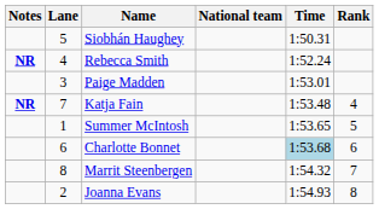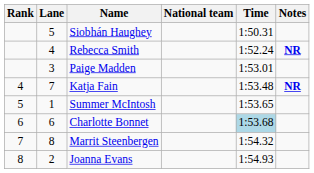columns swapped: Rank <-> Notes
